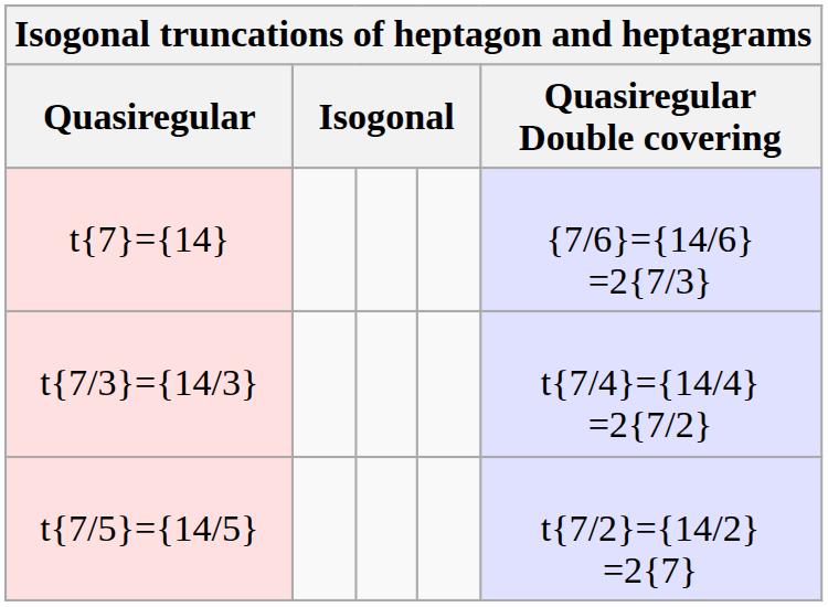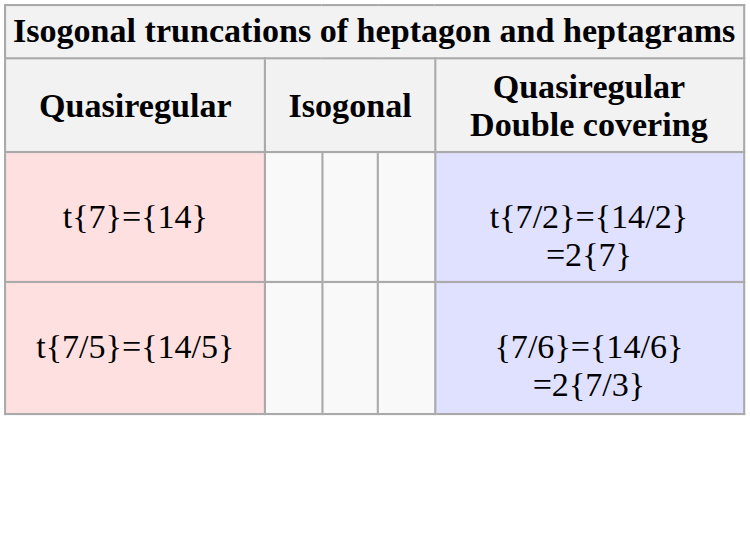t{7}={14} | Quasiregular Double covering: {7/6}={14/6} =2{7/3} -> t{7/2}={14/2} =2{7}
- row: t{7/3}={14/3} | t{7/4}={14/4} =2{7/2}
t{7/5}={14/5} | Quasiregular Double covering: t{7/2}={14/2} =2{7} -> {7/6}={14/6} =2{7/3}
